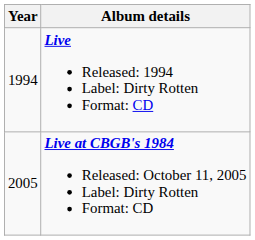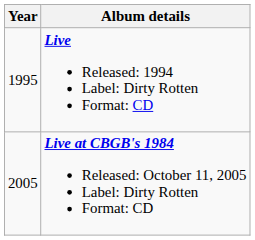Live Released: 1994 Label: Dirty Rotten Format: CD | Year: 1994 -> 1995
